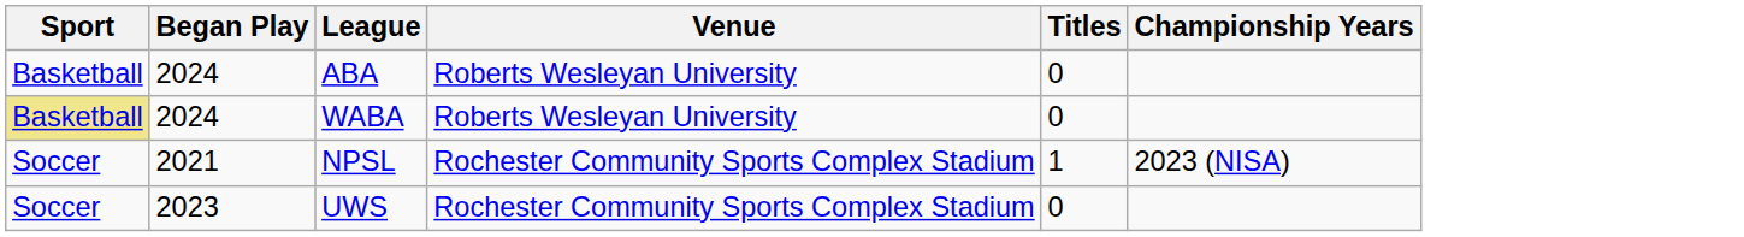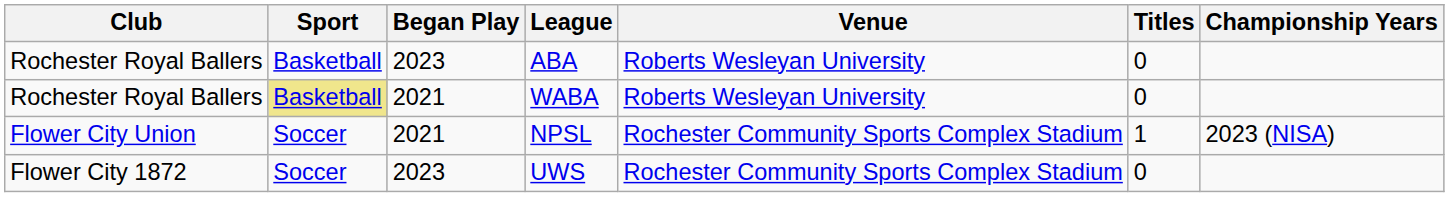+ column: Club | Rochester Royal Ballers | Rochester Royal Ballers | Flower City Union | Flower City 1872
ABA | Began Play: 2024 -> 2023
WABA | Began Play: 2024 -> 2021
